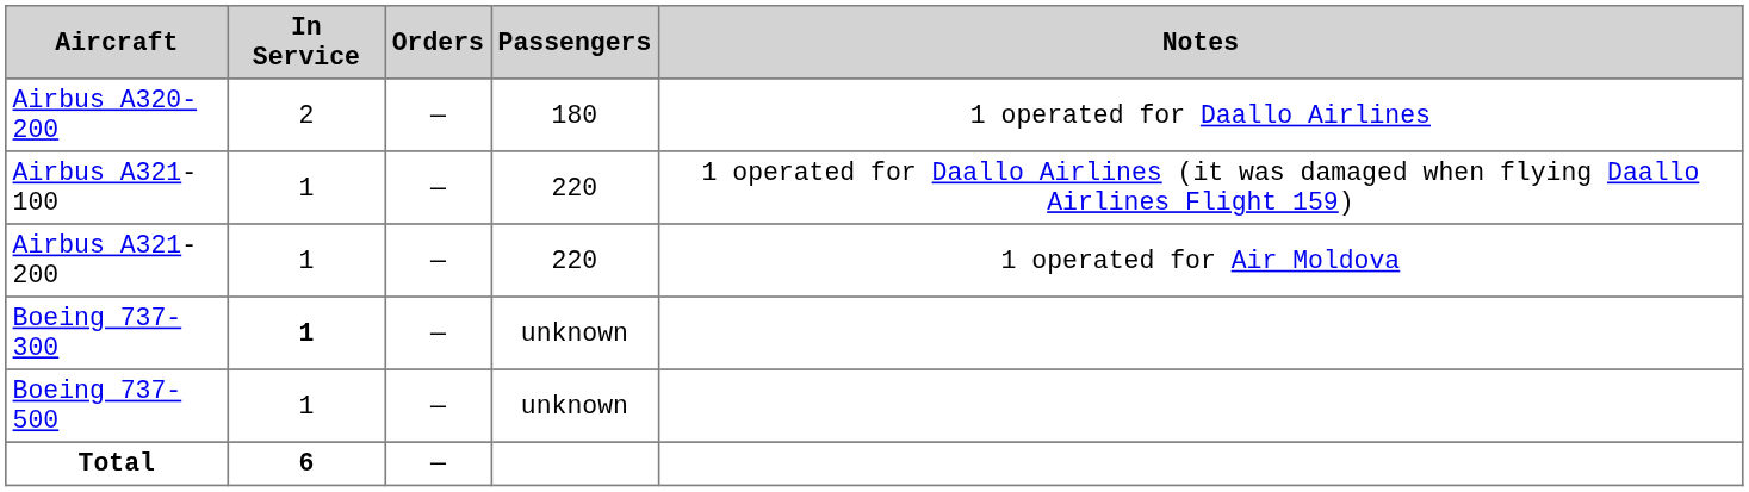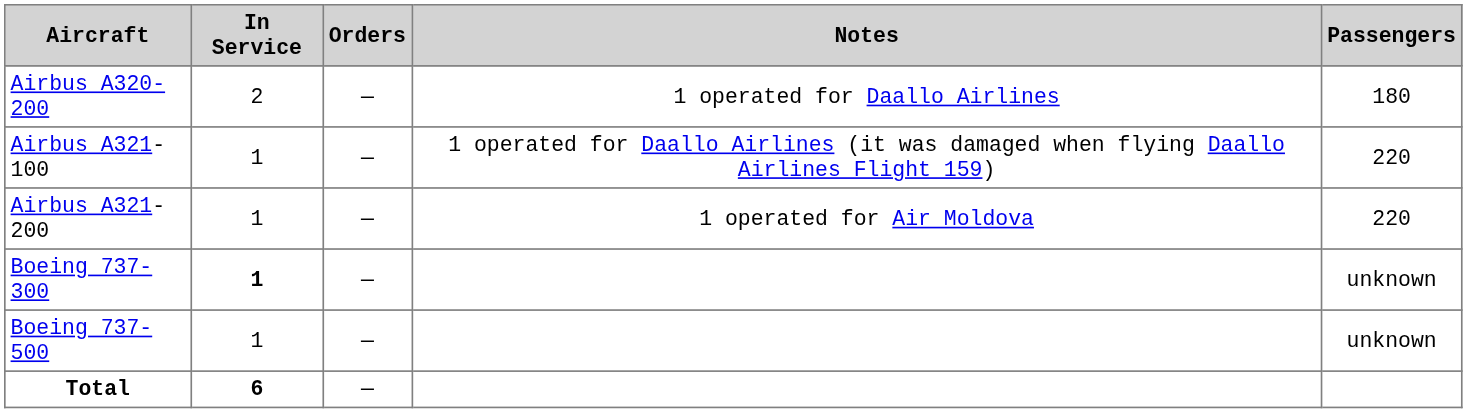columns swapped: Passengers <-> Notes
